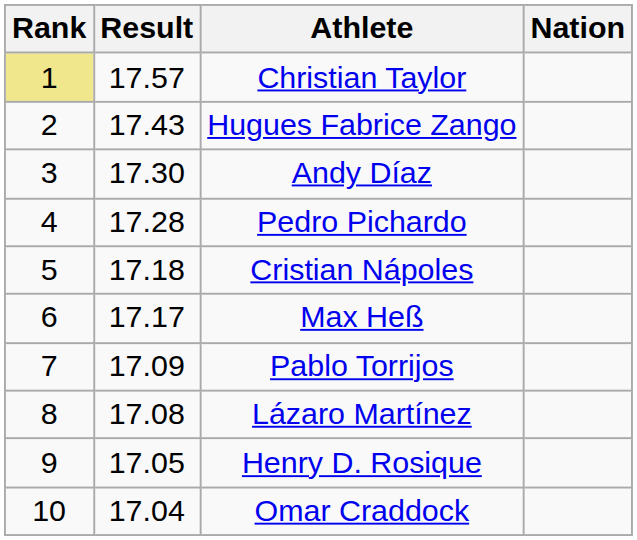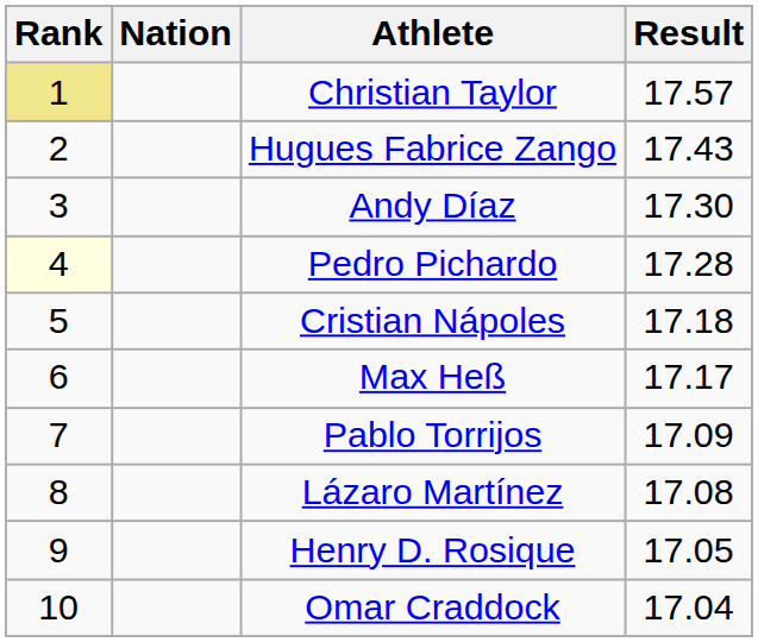columns swapped: Result <-> Nation
Pedro Pichardo | Rank: no background -> lightyellow background
